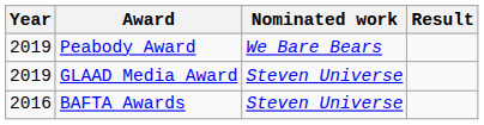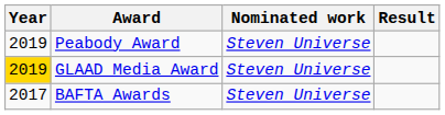Peabody Award | Nominated work: We Bare Bears -> Steven Universe
GLAAD Media Award | Year: no background -> gold background
BAFTA Awards | Year: 2016 -> 2017
